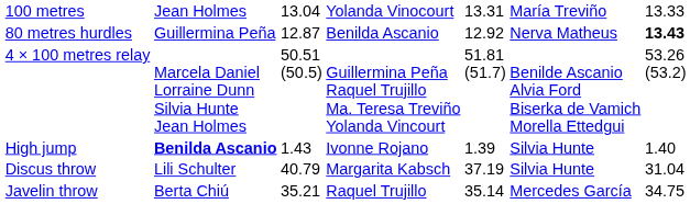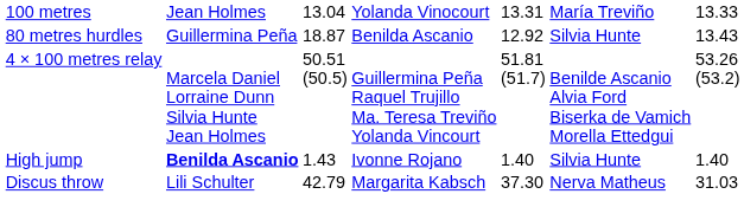80 metres hurdles | column 3: 12.87 -> 18.87
80 metres hurdles | column 6: Nerva Matheus -> Silvia Hunte
80 metres hurdles | column 7: bold -> normal
High jump | column 5: 1.39 -> 1.40
Discus throw | column 3: 40.79 -> 42.79
Discus throw | column 5: 37.19 -> 37.30
Discus throw | column 6: Silvia Hunte -> Nerva Matheus
Discus throw | column 7: 31.04 -> 31.03
- row: Javelin throw | Berta Chiú | 35.21 | Raquel Trujillo | 35.14 | Mercedes García | 34.75
